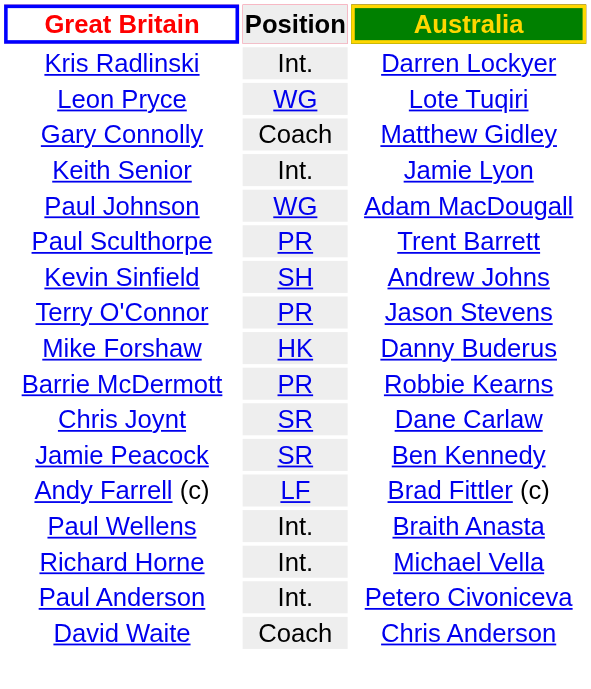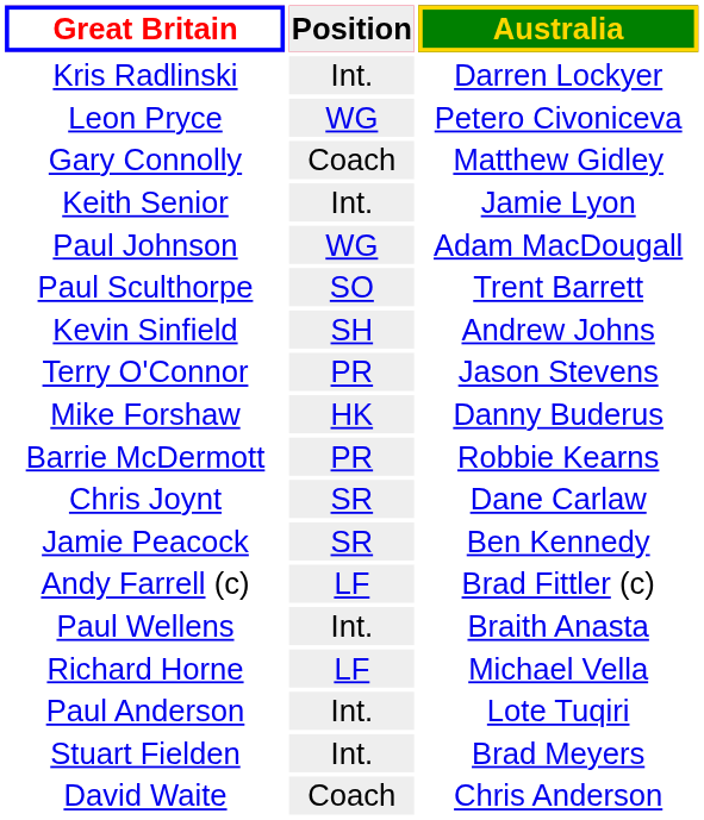Leon Pryce | Australia: Lote Tuqiri -> Petero Civoniceva
Paul Sculthorpe | Position: PR -> SO
Richard Horne | Position: Int. -> LF
Paul Anderson | Australia: Petero Civoniceva -> Lote Tuqiri
+ row: Stuart Fielden | Int. | Brad Meyers
